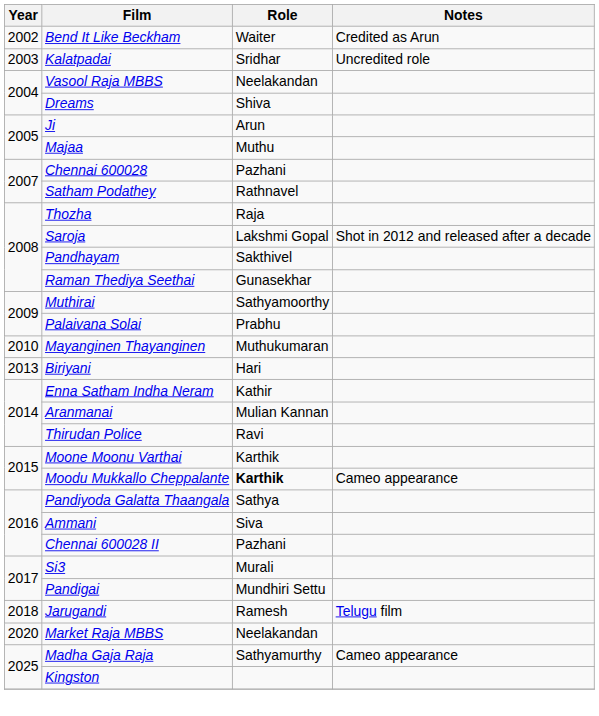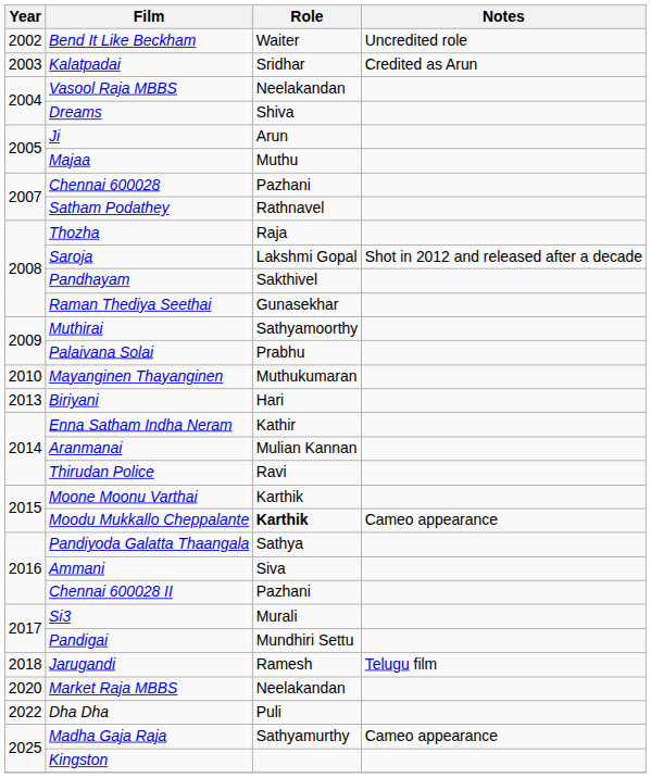Bend It Like Beckham | Notes: Credited as Arun -> Uncredited role
Kalatpadai | Notes: Uncredited role -> Credited as Arun
+ row: 2022 | Dha Dha | Puli
